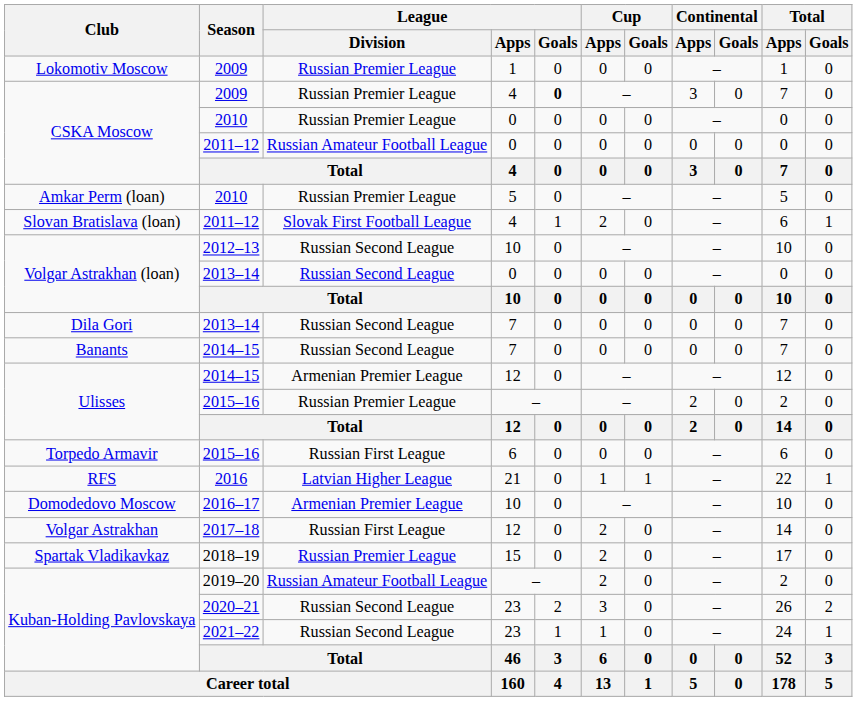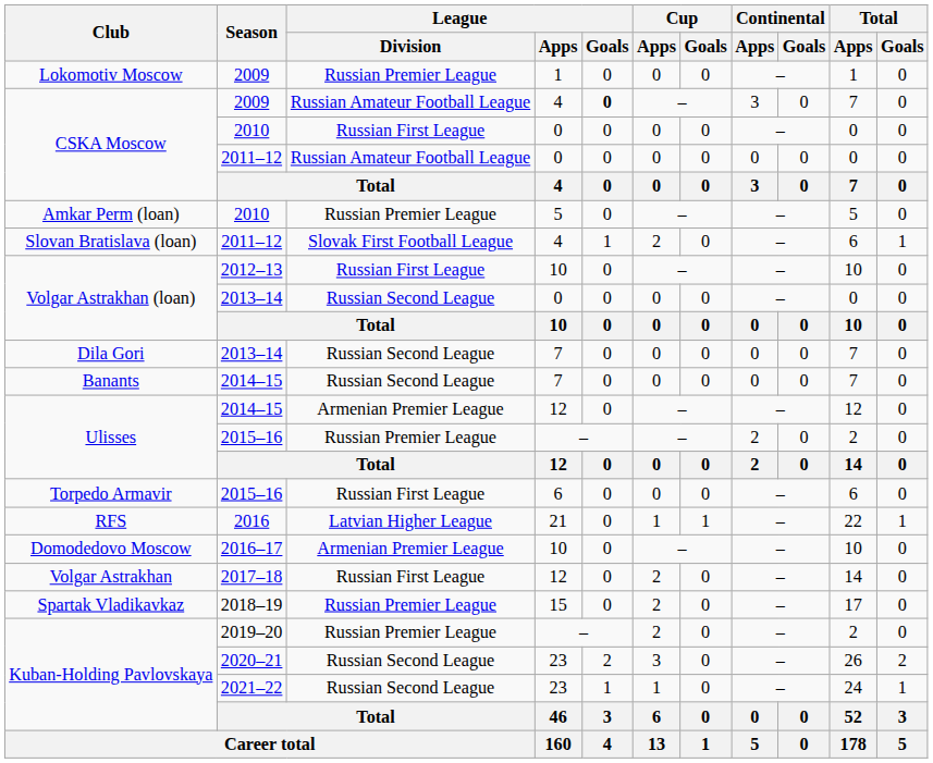CSKA Moscow / 2009 | League / Division: Russian Premier League -> Russian Amateur Football League
CSKA Moscow / 2010 | League / Division: Russian Premier League -> Russian First League
Volgar Astrakhan (loan) / 2012–13 | League / Division: Russian Second League -> Russian First League
Kuban-Holding Pavlovskaya / 2019–20 | League / Division: Russian Amateur Football League -> Russian Premier League
